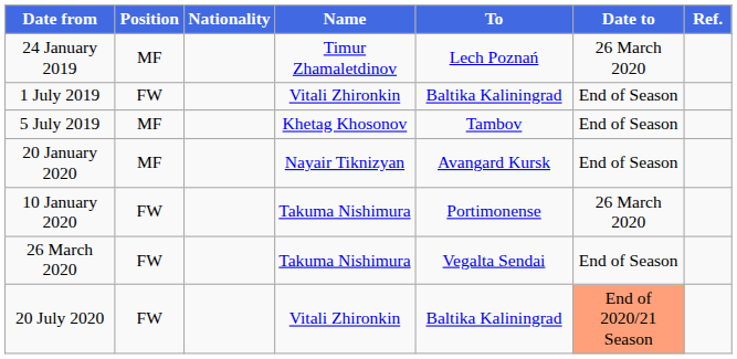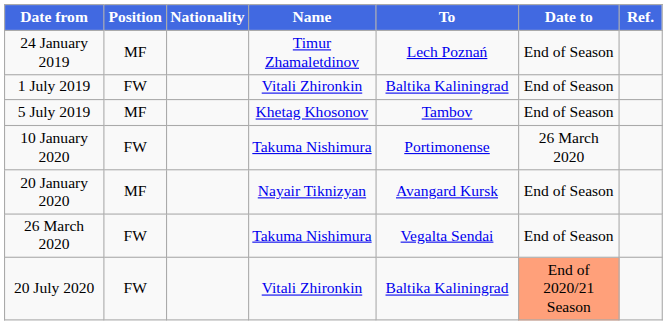24 January 2019 | Date to: 26 March 2020 -> End of Season
rows swapped: 10 January 2020 <-> 20 January 2020
